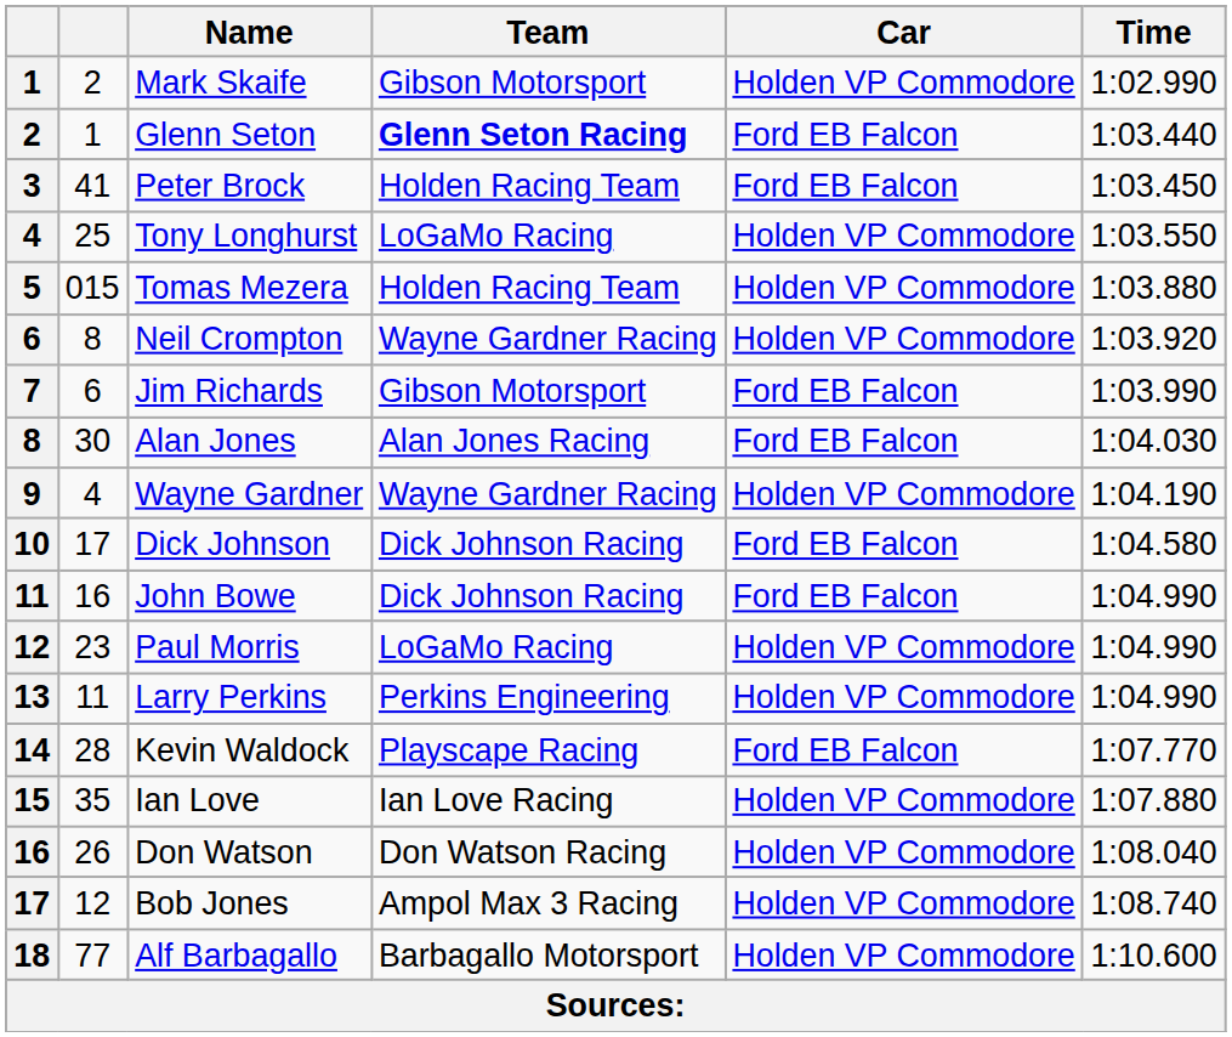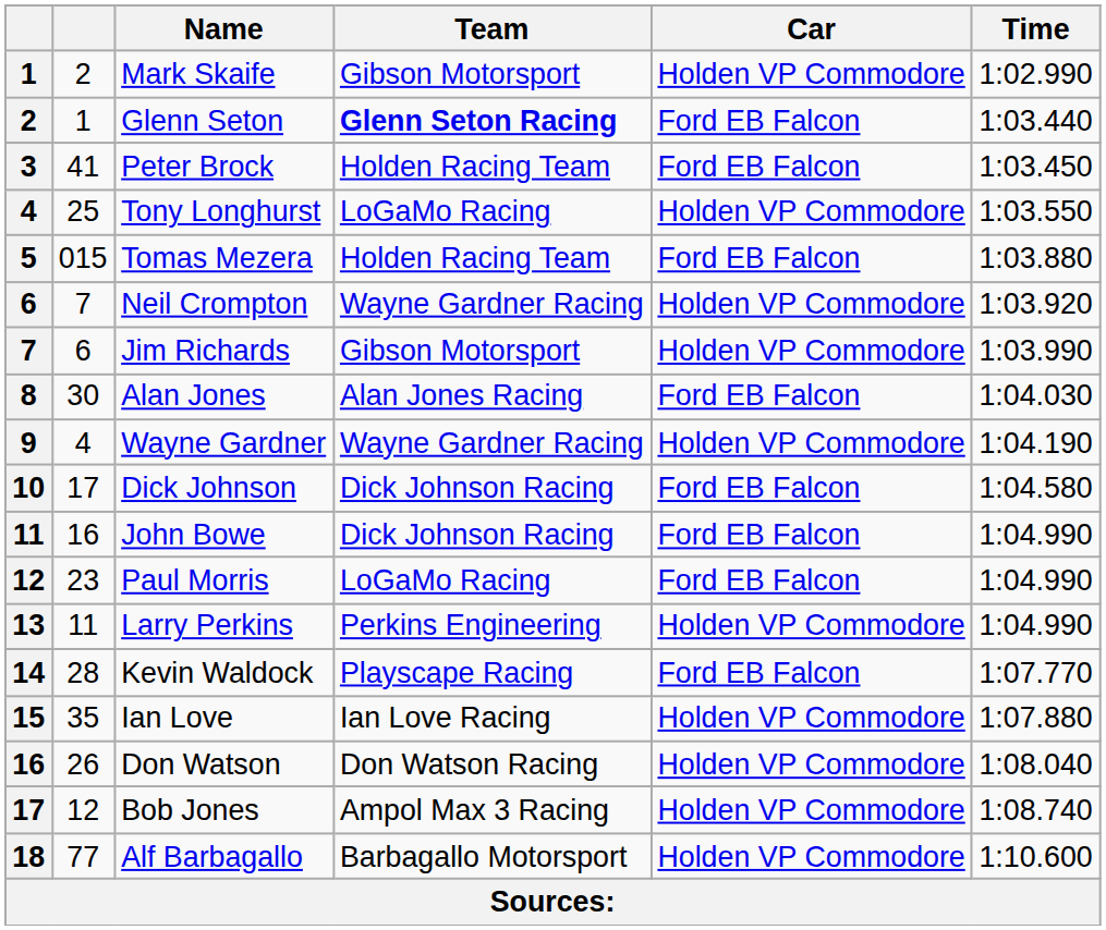Tomas Mezera | Car: Holden VP Commodore -> Ford EB Falcon
Neil Crompton | column 2: 8 -> 7
Jim Richards | Car: Ford EB Falcon -> Holden VP Commodore
Paul Morris | Car: Holden VP Commodore -> Ford EB Falcon
